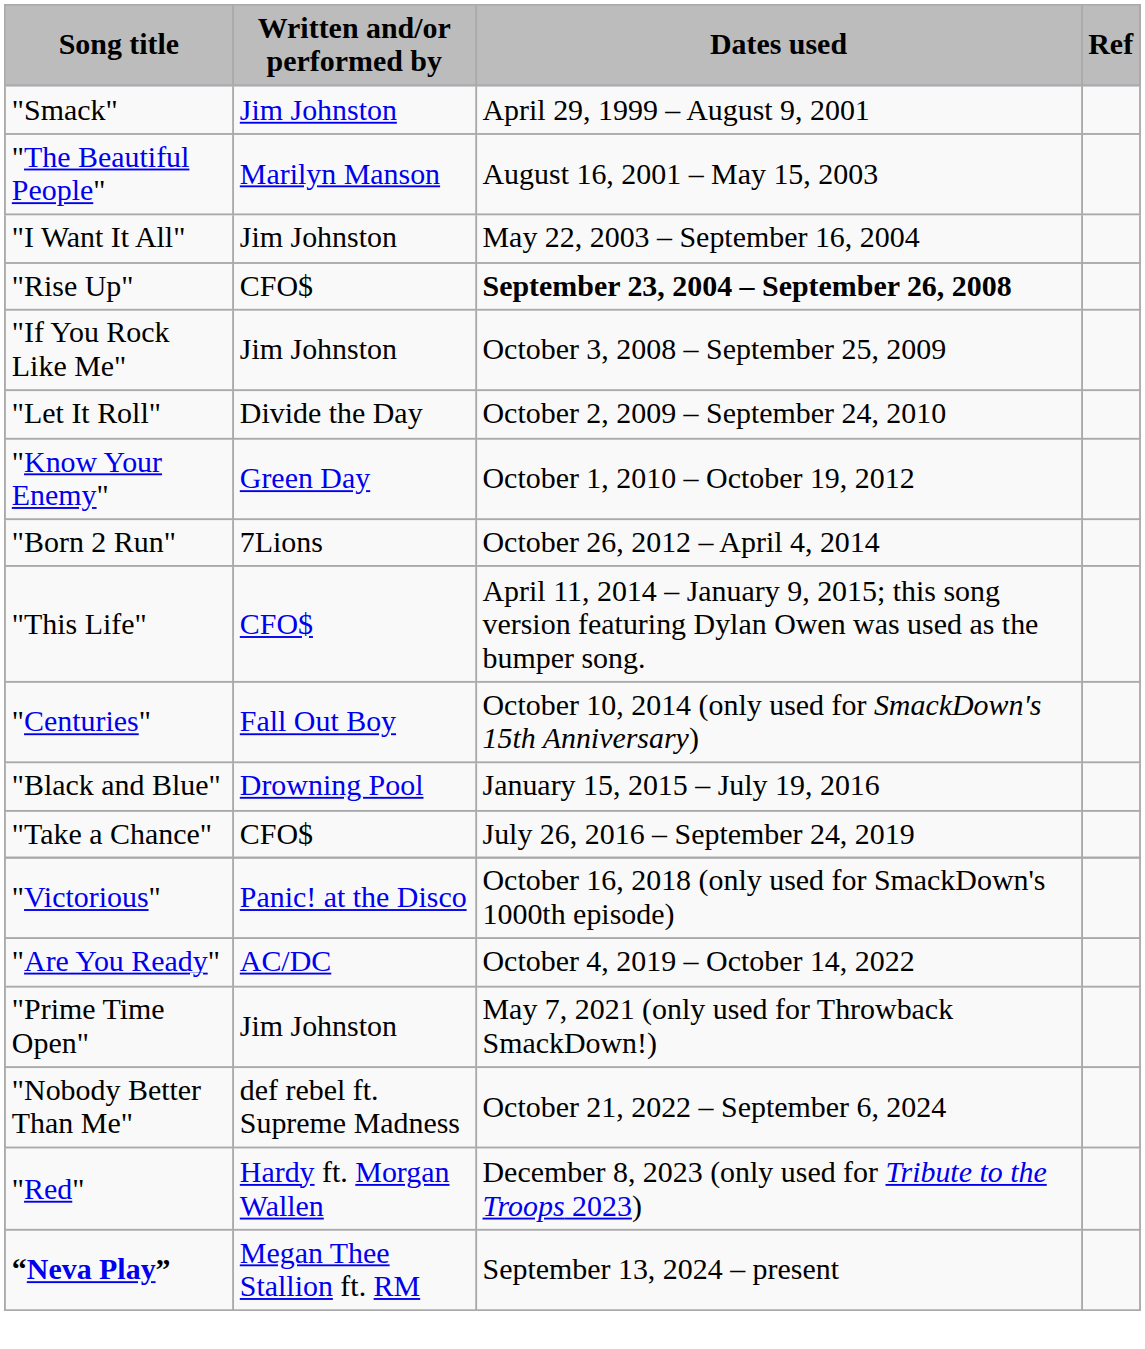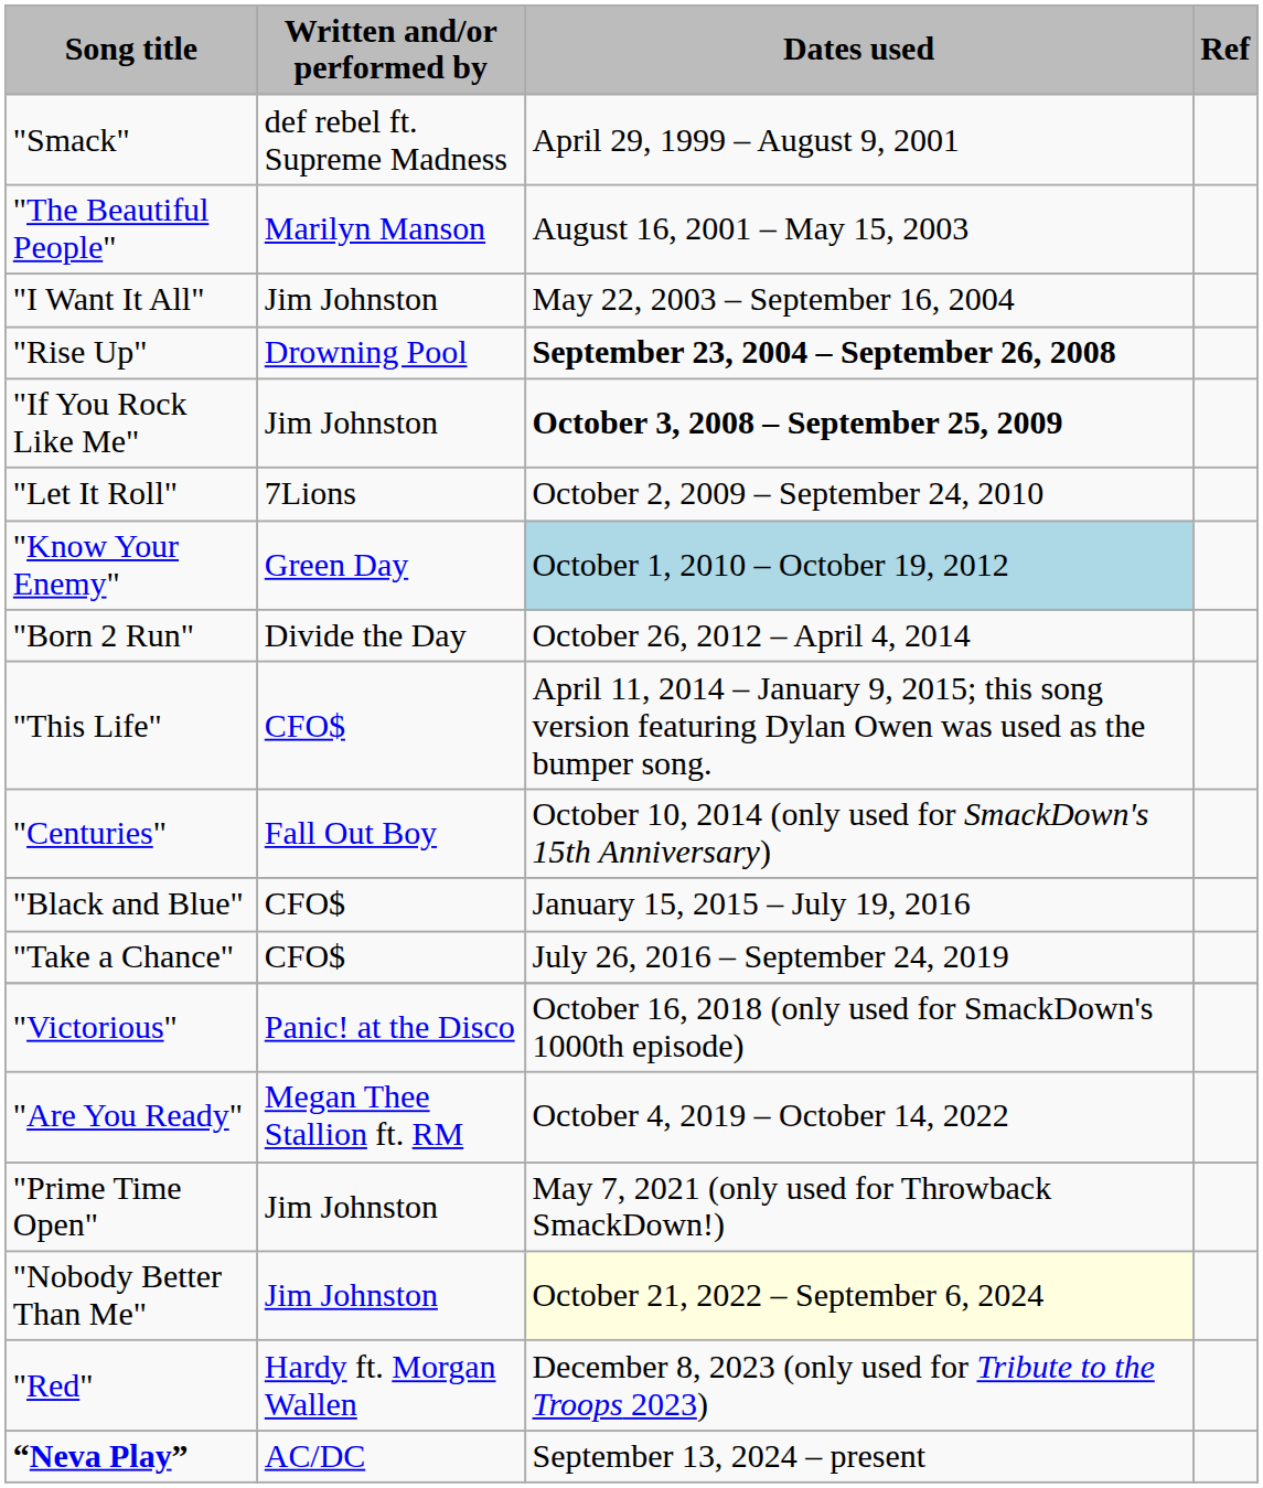"Smack" | Written and/or performed by: Jim Johnston -> def rebel ft. Supreme Madness
"Rise Up" | Written and/or performed by: CFO$ -> Drowning Pool
"If You Rock Like Me" | Dates used: normal -> bold
"Let It Roll" | Written and/or performed by: Divide the Day -> 7Lions
"Know Your Enemy" | Dates used: no background -> lightblue background
"Born 2 Run" | Written and/or performed by: 7Lions -> Divide the Day
"Black and Blue" | Written and/or performed by: Drowning Pool -> CFO$
"Are You Ready" | Written and/or performed by: AC/DC -> Megan Thee Stallion ft. RM
"Nobody Better Than Me" | Written and/or performed by: def rebel ft. Supreme Madness -> Jim Johnston
"Nobody Better Than Me" | Dates used: no background -> lightyellow background
“Neva Play” | Written and/or performed by: Megan Thee Stallion ft. RM -> AC/DC
